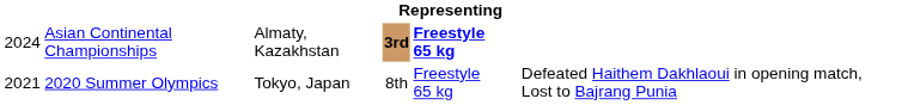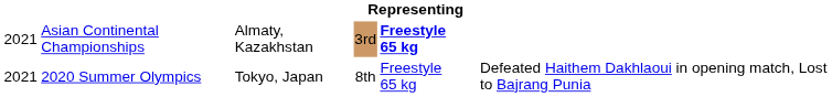Asian Continental Championships | column 1: 2024 -> 2021
Asian Continental Championships | column 4: bold -> normal
